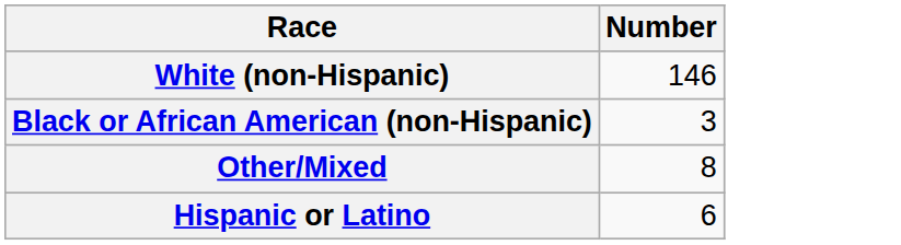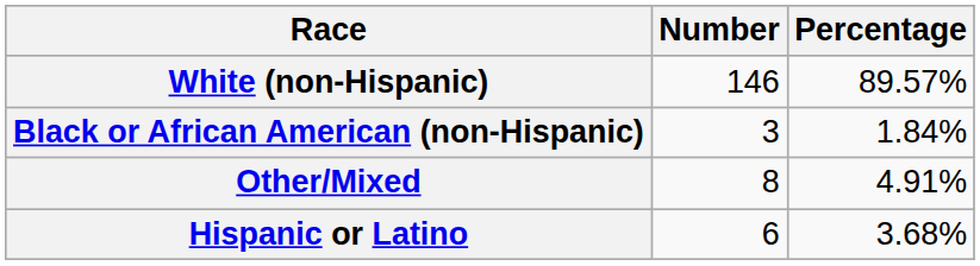+ column: Percentage | 89.57% | 1.84% | 4.91% | 3.68%
